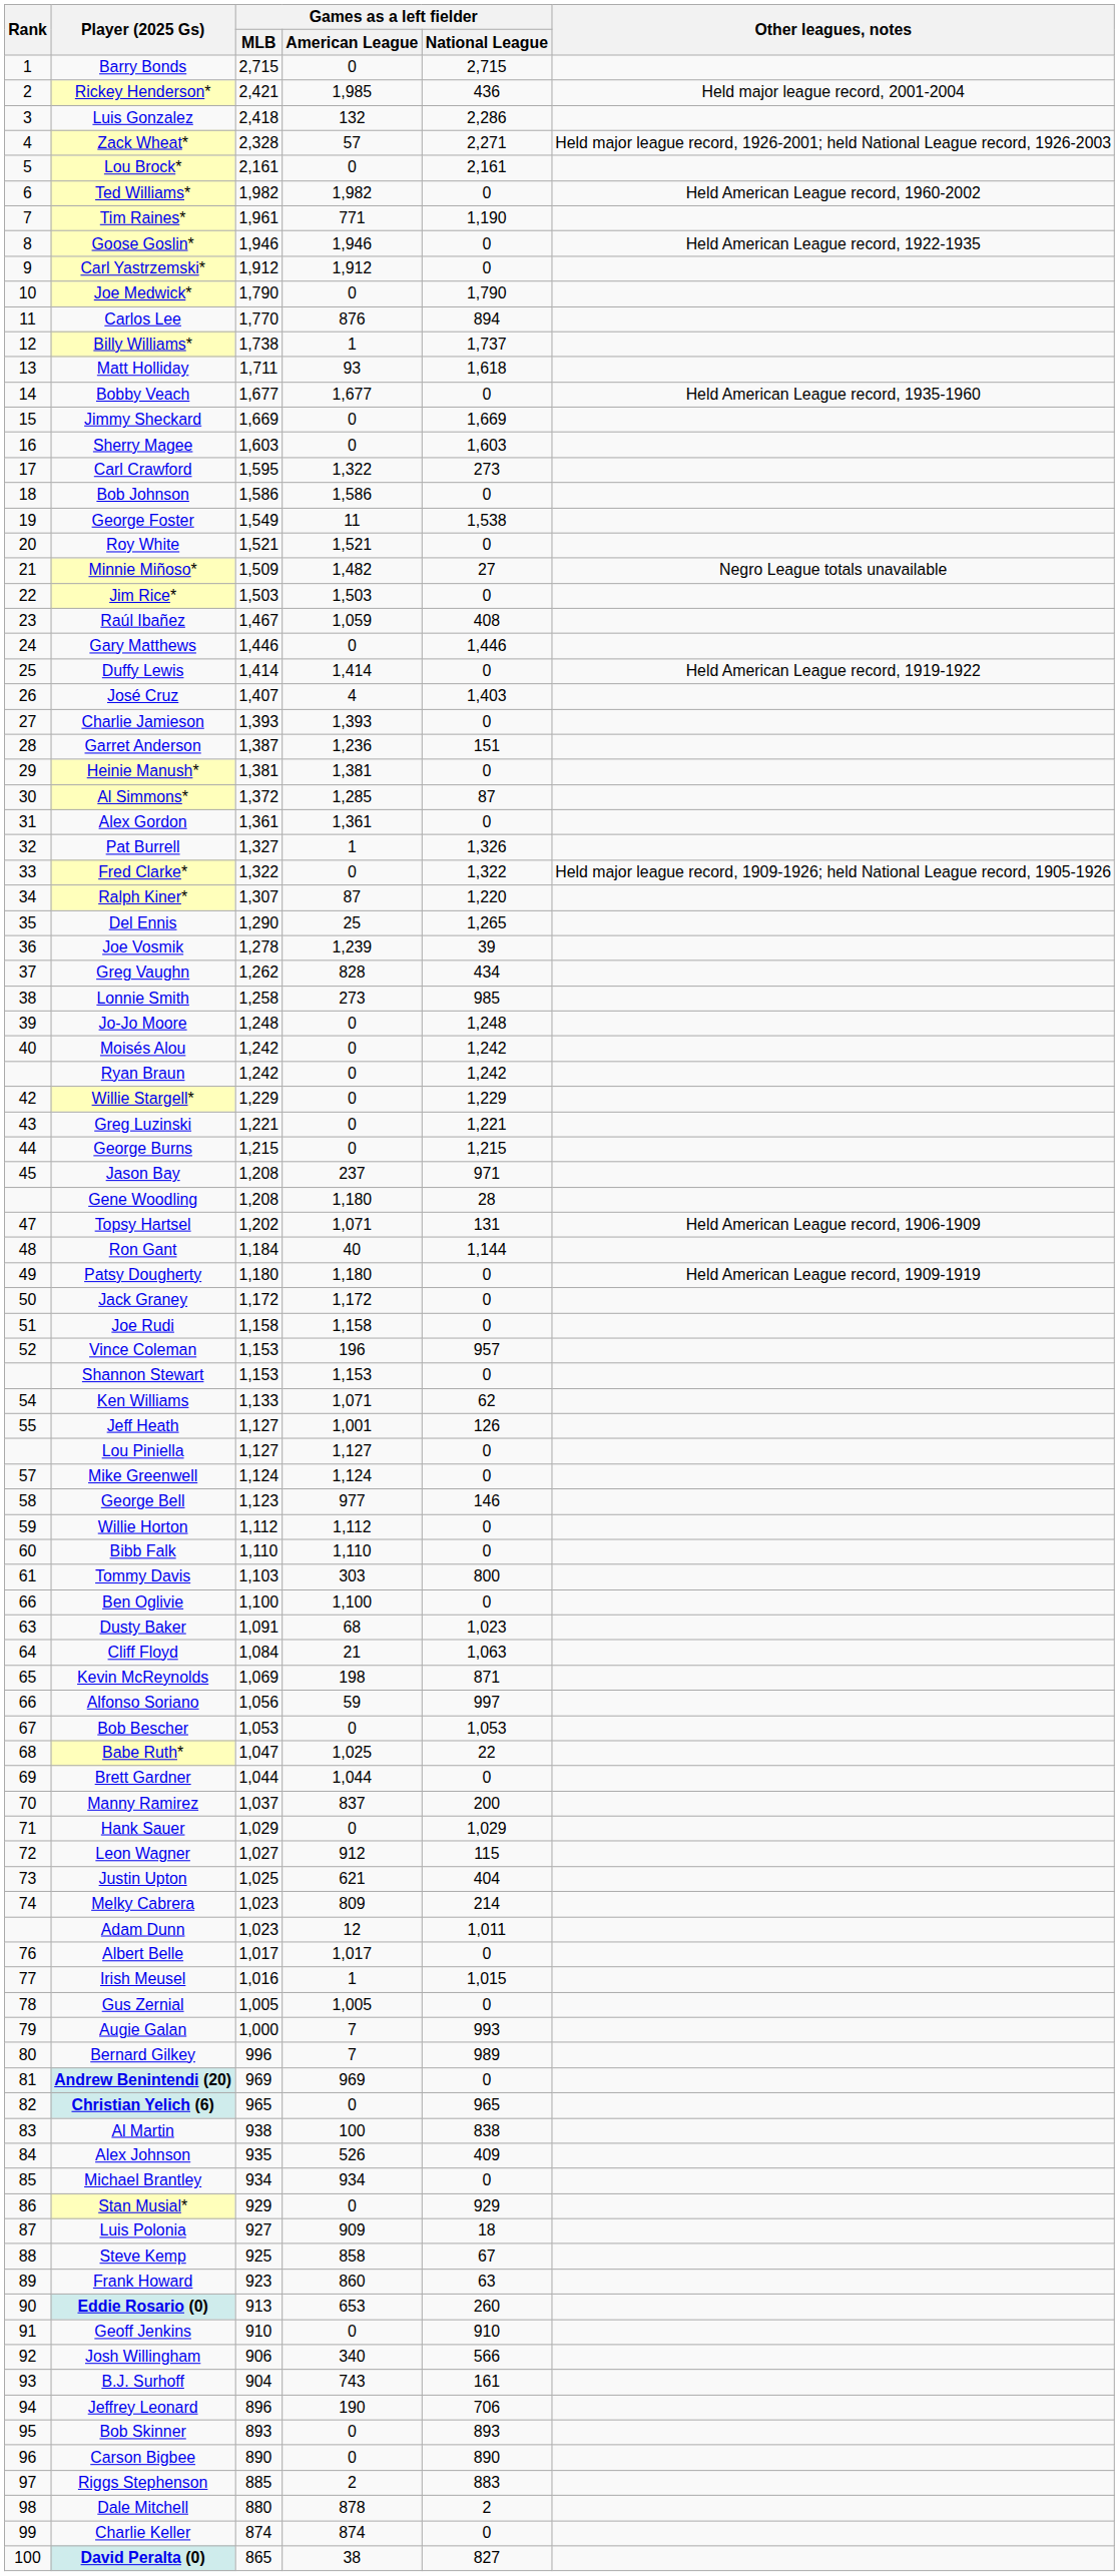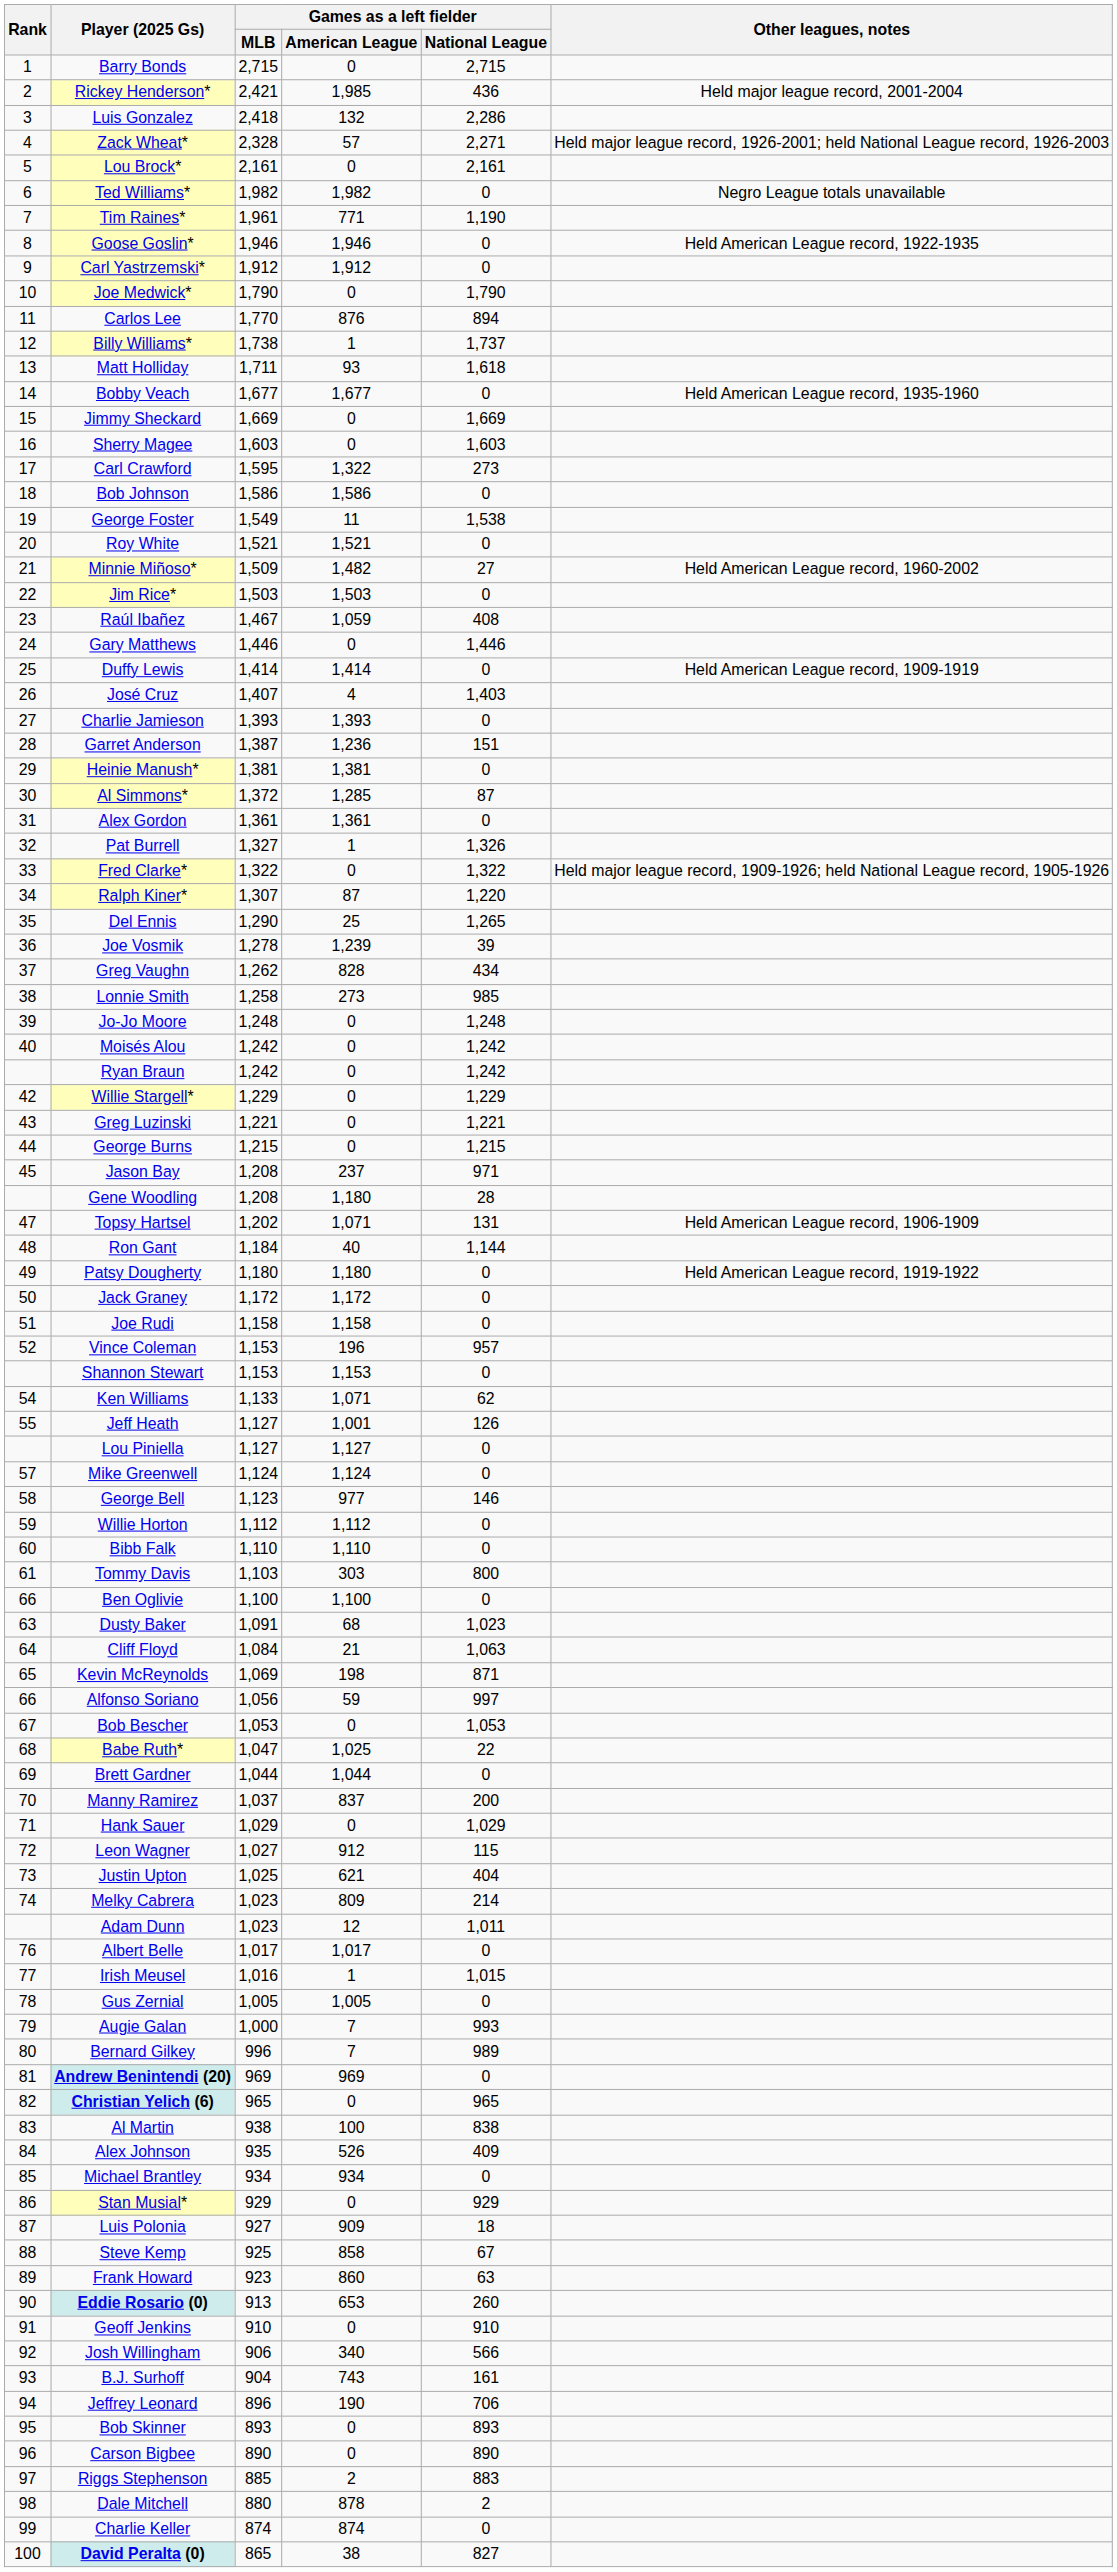Ted Williams* | Other leagues, notes: Held American League record, 1960-2002 -> Negro League totals unavailable
Minnie Miñoso* | Other leagues, notes: Negro League totals unavailable -> Held American League record, 1960-2002
Duffy Lewis | Other leagues, notes: Held American League record, 1919-1922 -> Held American League record, 1909-1919
Patsy Dougherty | Other leagues, notes: Held American League record, 1909-1919 -> Held American League record, 1919-1922
